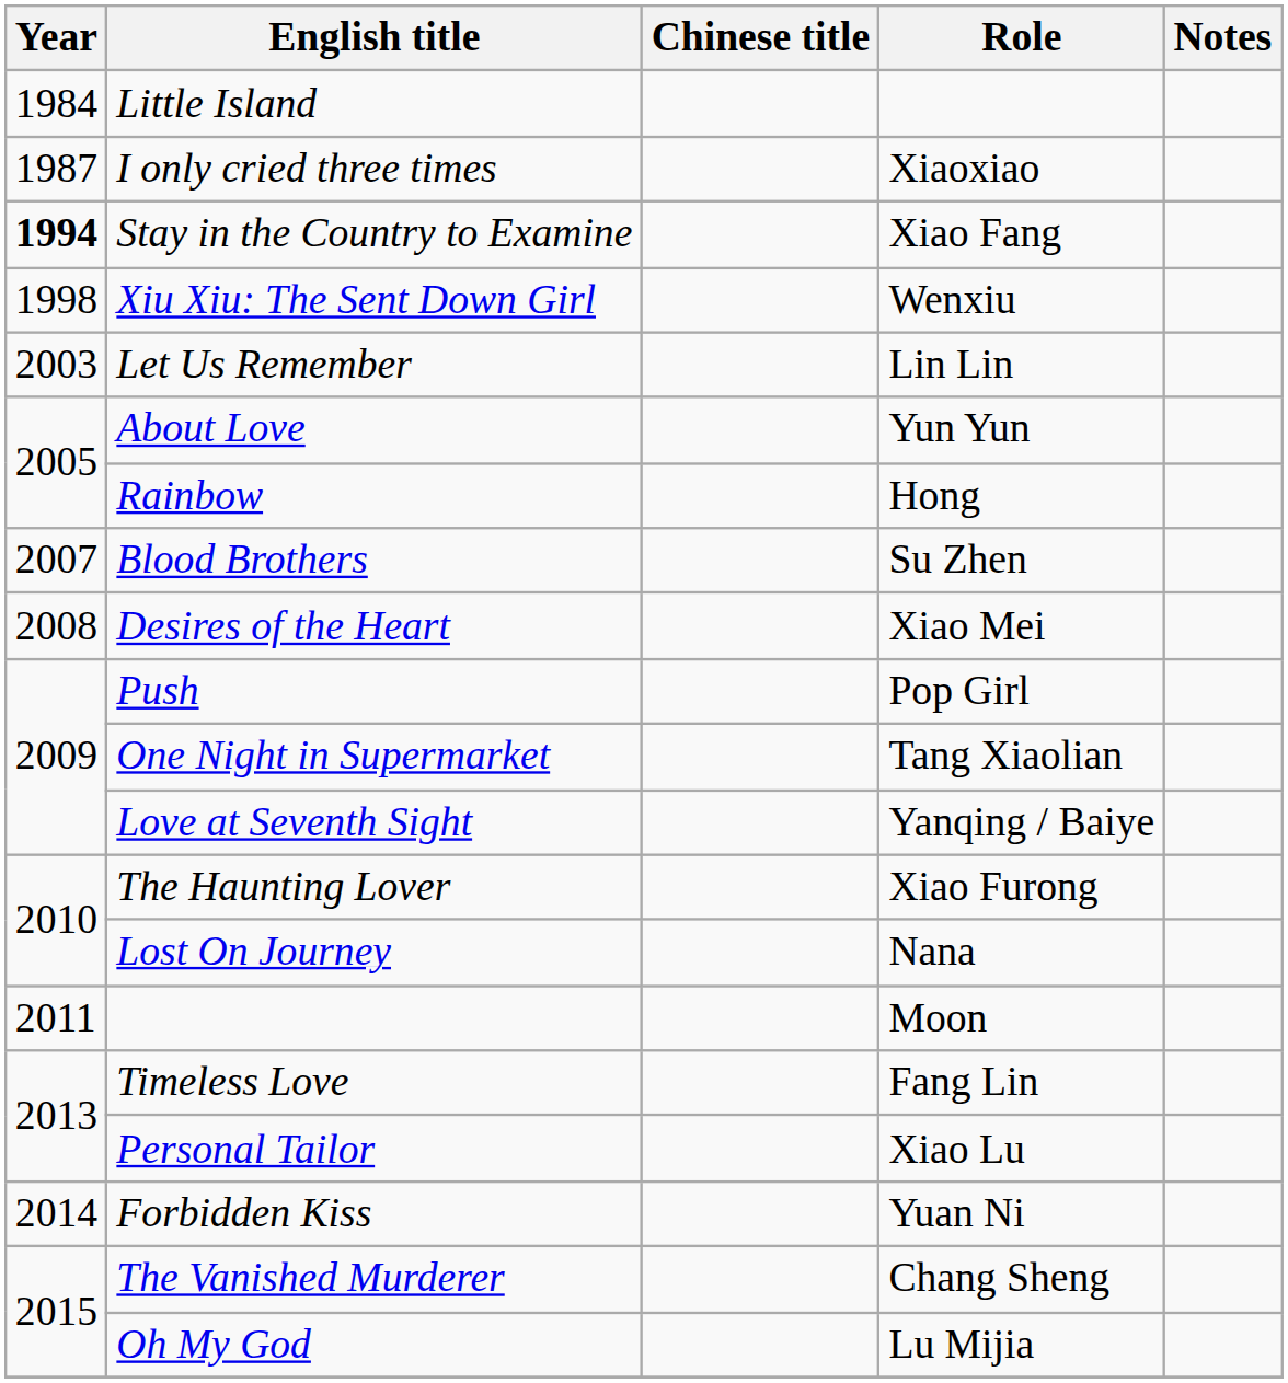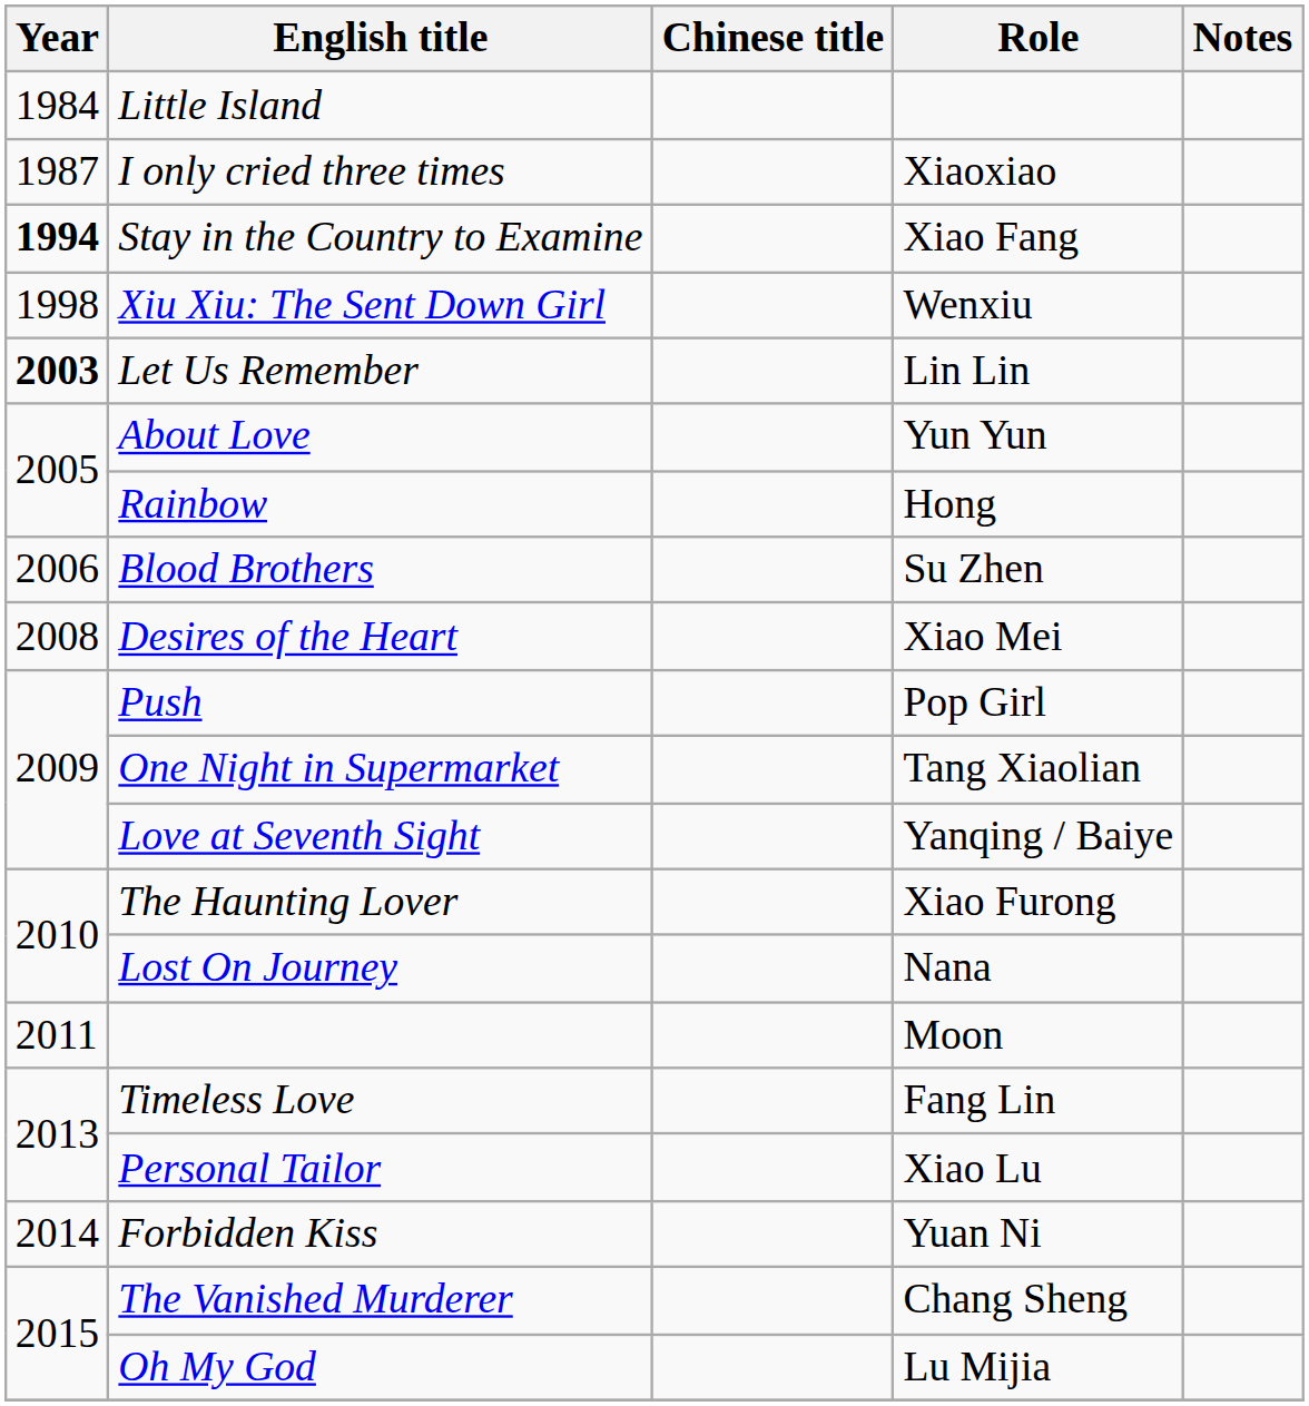Let Us Remember | Year: normal -> bold
Blood Brothers | Year: 2007 -> 2006
